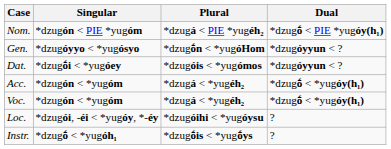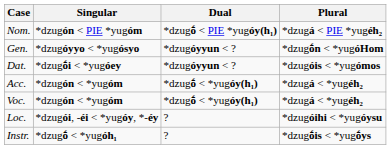columns swapped: Dual <-> Plural
